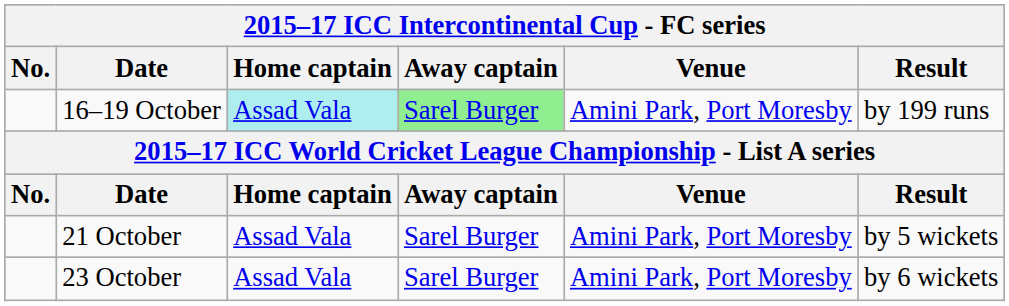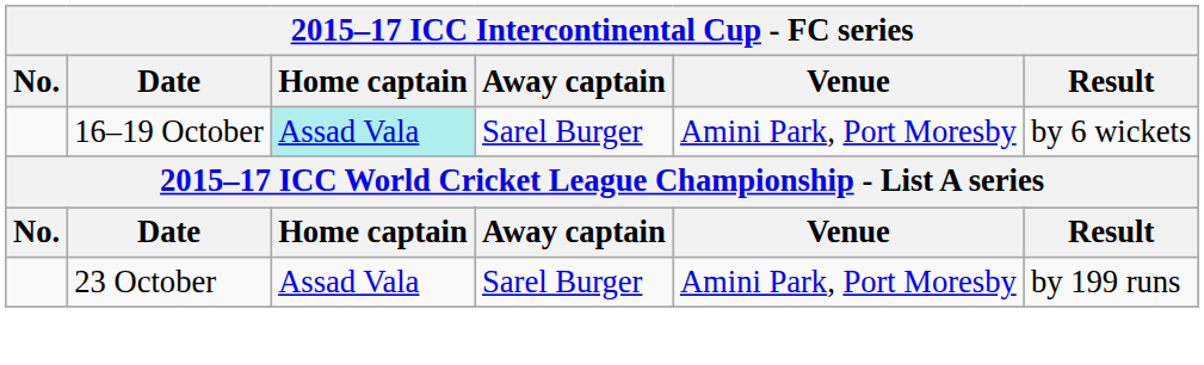16–19 October | Away captain: lightgreen background -> no background
16–19 October | Result: by 199 runs -> by 6 wickets
- row: 21 October | Assad Vala | Sarel Burger | Amini Park, Port Moresby | by 5 wickets
23 October | Result: by 6 wickets -> by 199 runs
